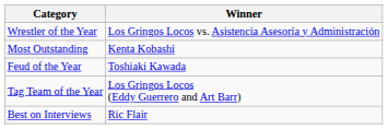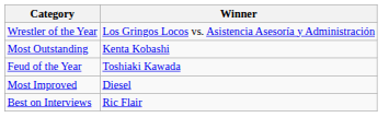- row: Tag Team of the Year | Los Gringos Locos (Eddy Guerrero and Art Barr)
+ row: Most Improved | Diesel
